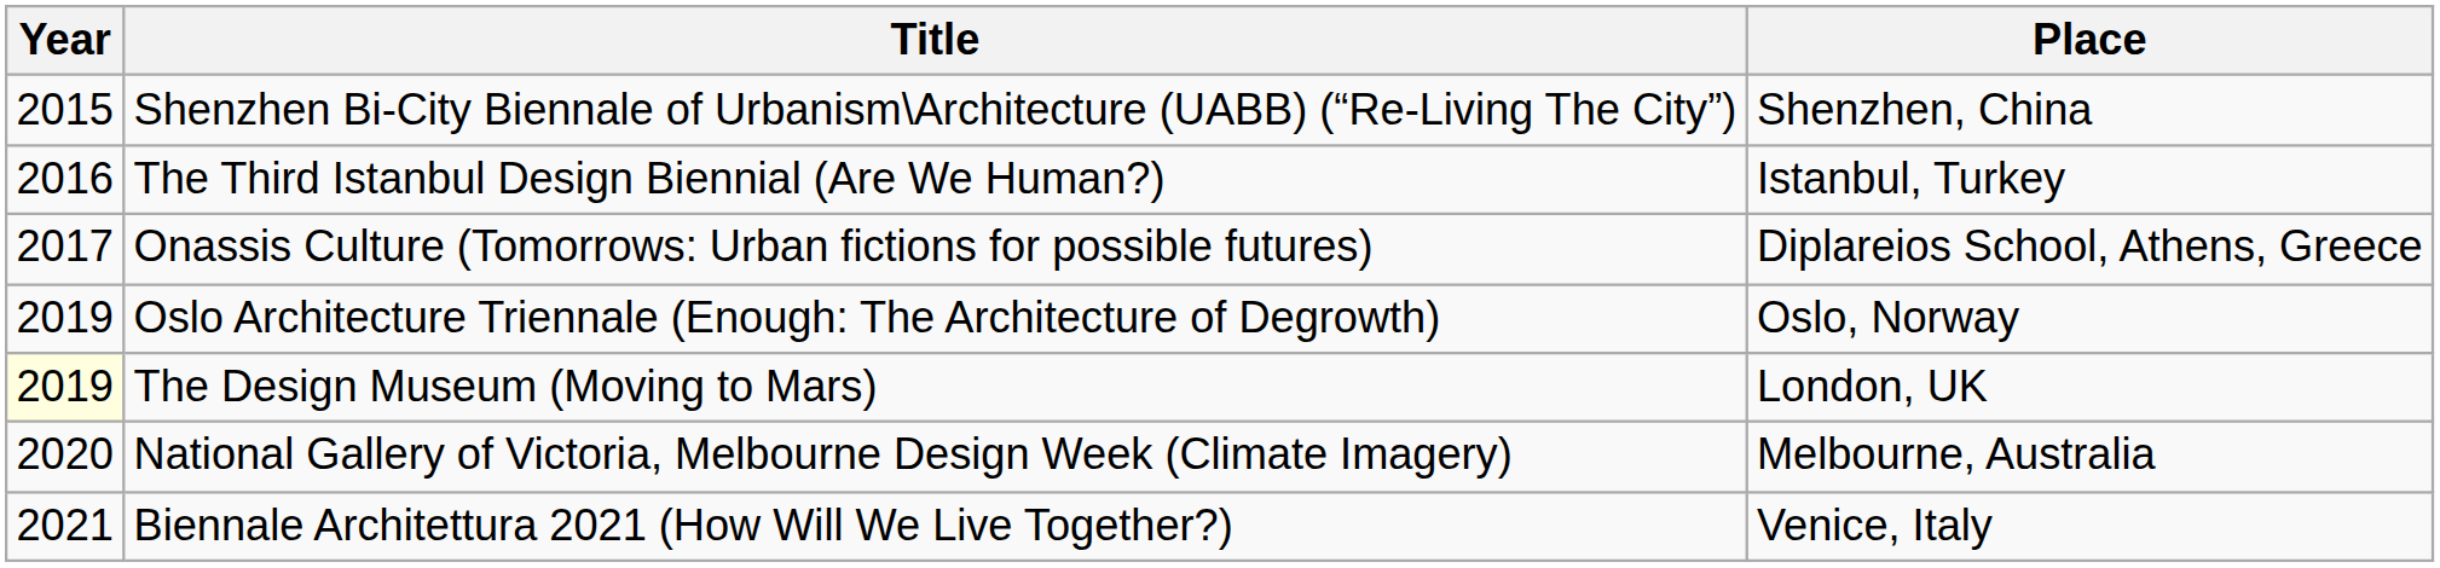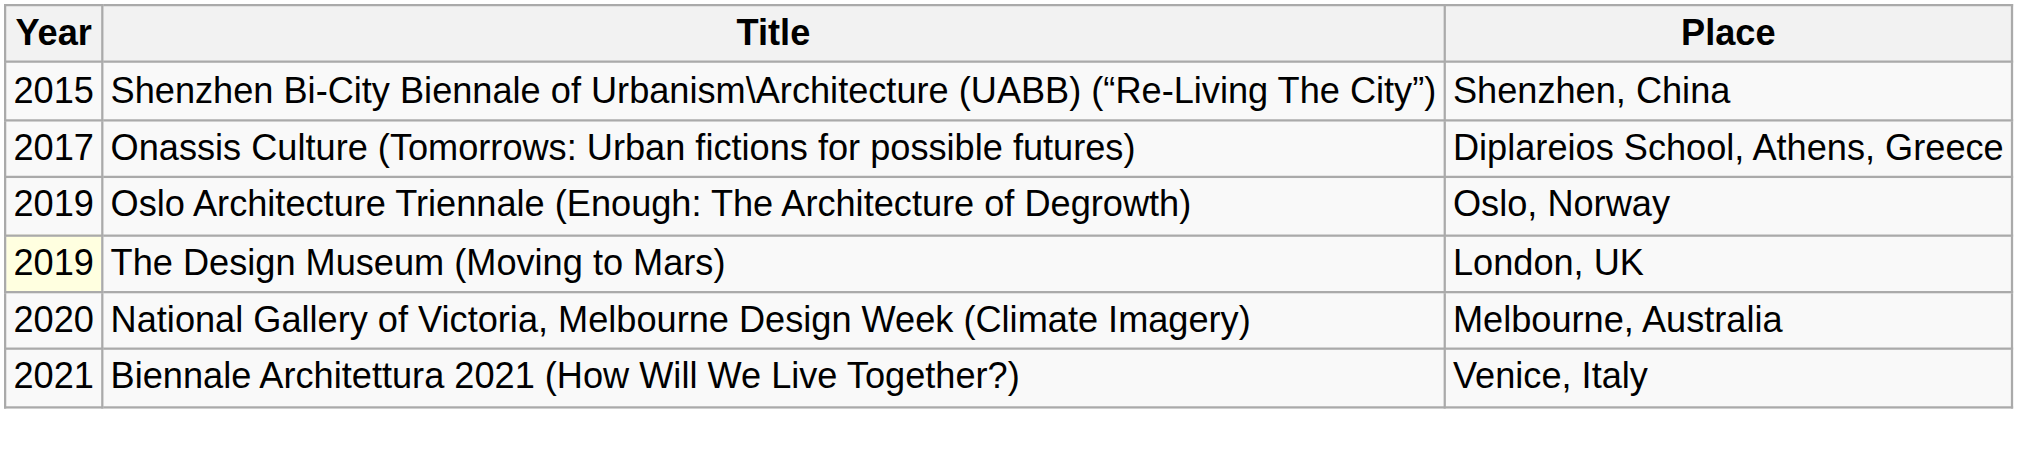- row: 2016 | The Third Istanbul Design Biennial (Are We Human?) | Istanbul, Turkey
